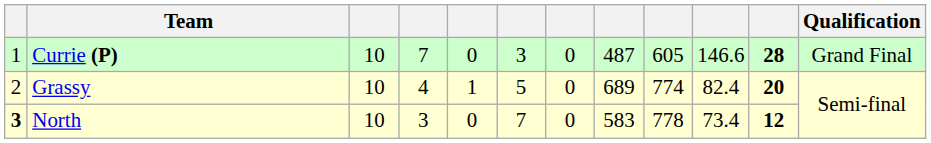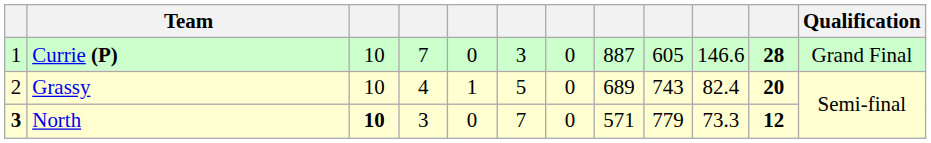Currie (P) | column 8: 487 -> 887
Grassy | column 9: 774 -> 743
North | column 3: normal -> bold
North | column 8: 583 -> 571
North | column 9: 778 -> 779
North | column 10: 73.4 -> 73.3
